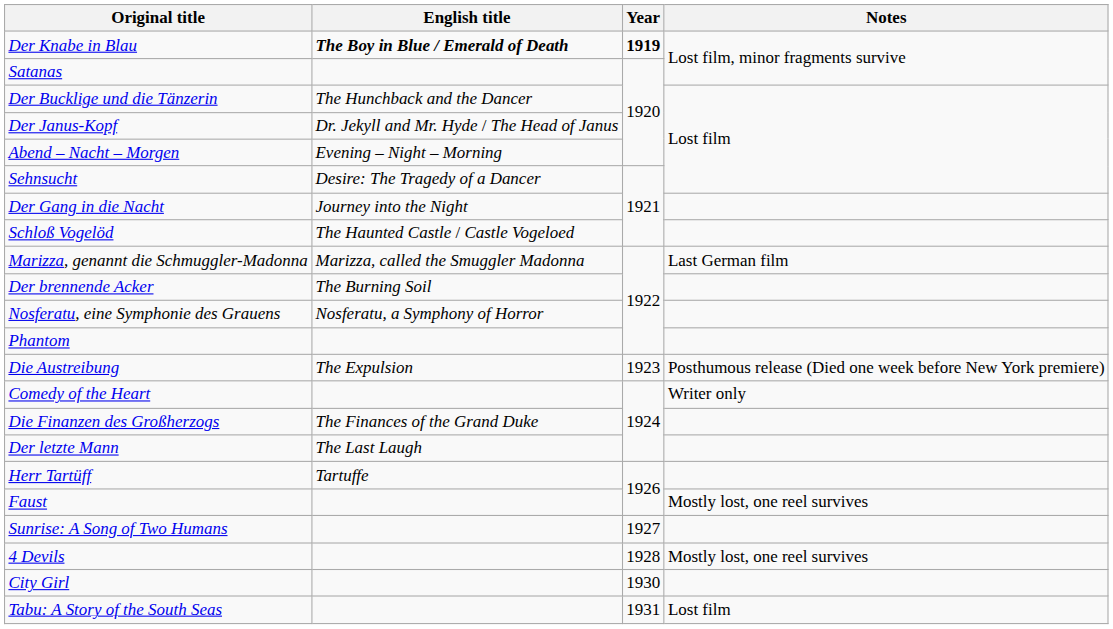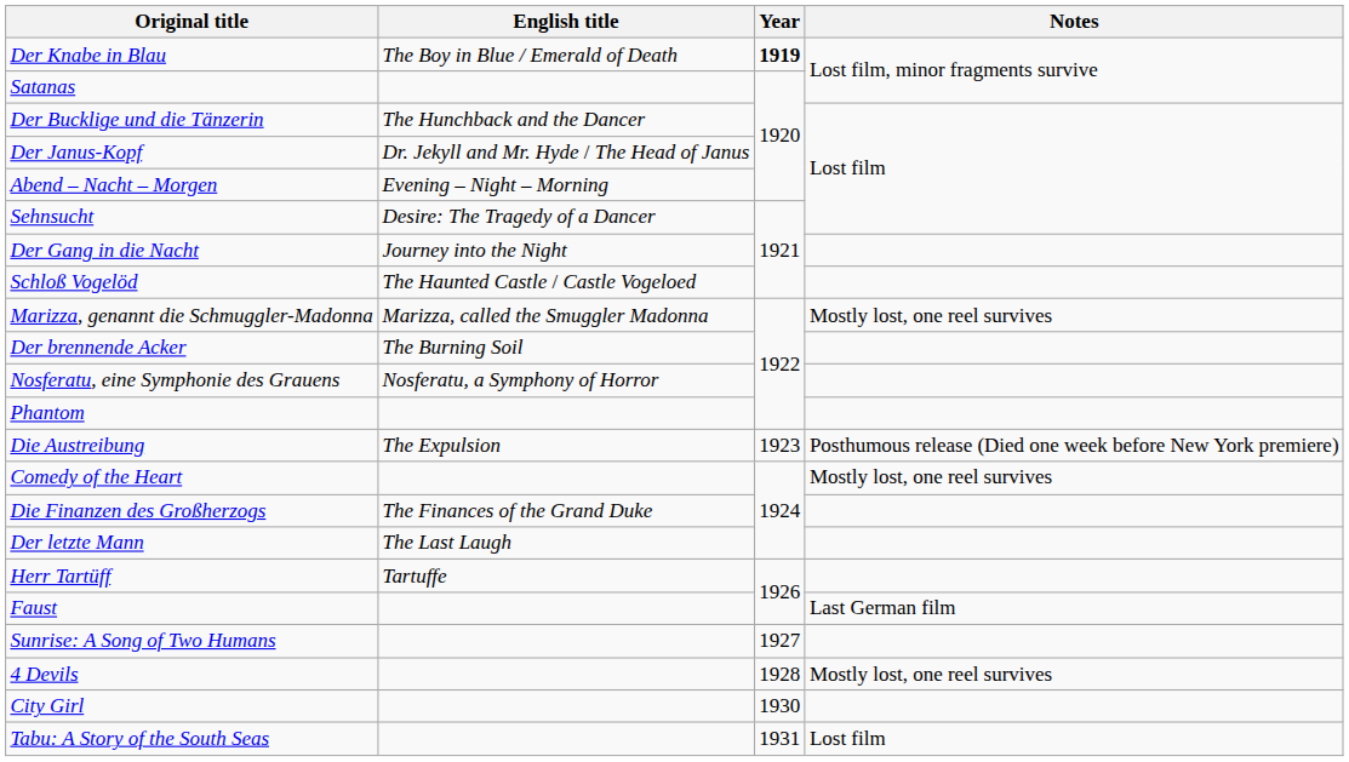Der Knabe in Blau | English title: bold -> normal
Marizza, genannt die Schmuggler-Madonna | Notes: Last German film -> Mostly lost, one reel survives
Comedy of the Heart | Notes: Writer only -> Mostly lost, one reel survives
Faust | Notes: Mostly lost, one reel survives -> Last German film
